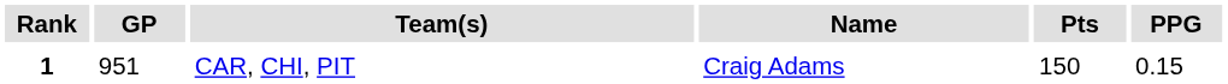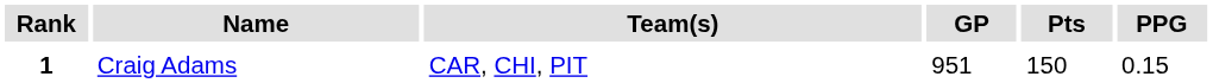columns swapped: Name <-> GP
